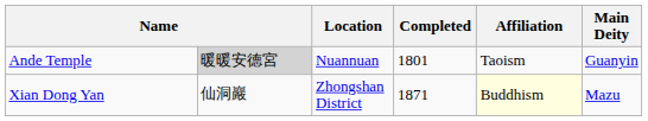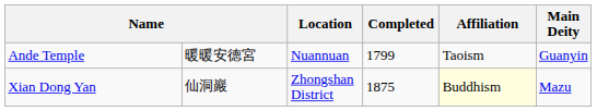Ande Temple | column 2: lightgrey background -> no background
Ande Temple | Completed: 1801 -> 1799
Xian Dong Yan | Completed: 1871 -> 1875
